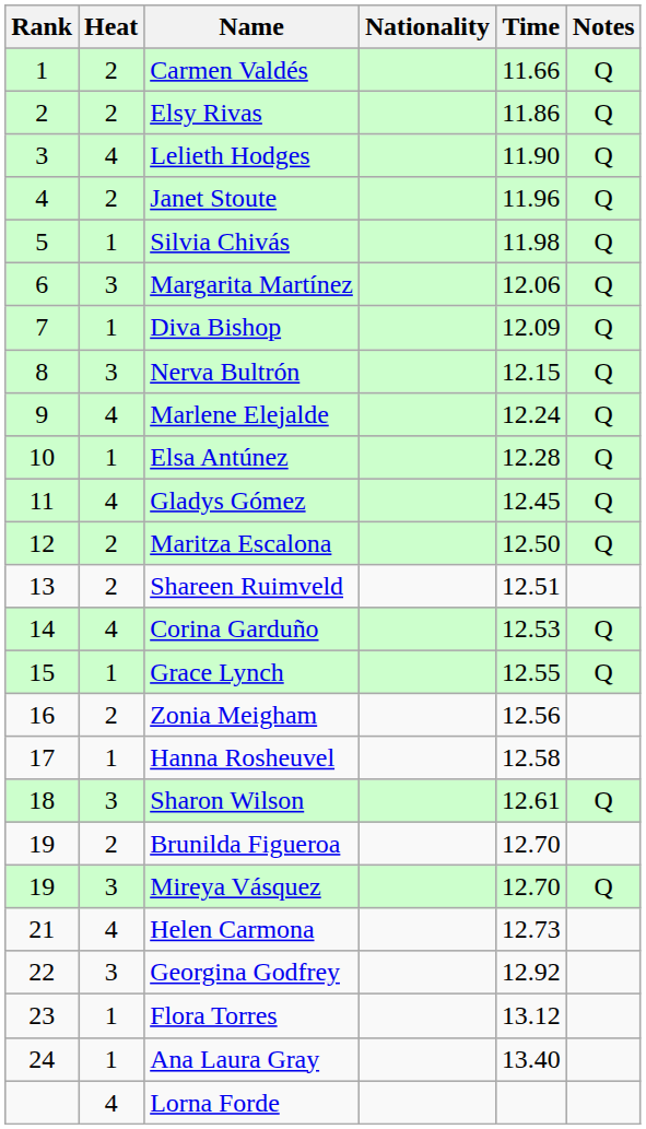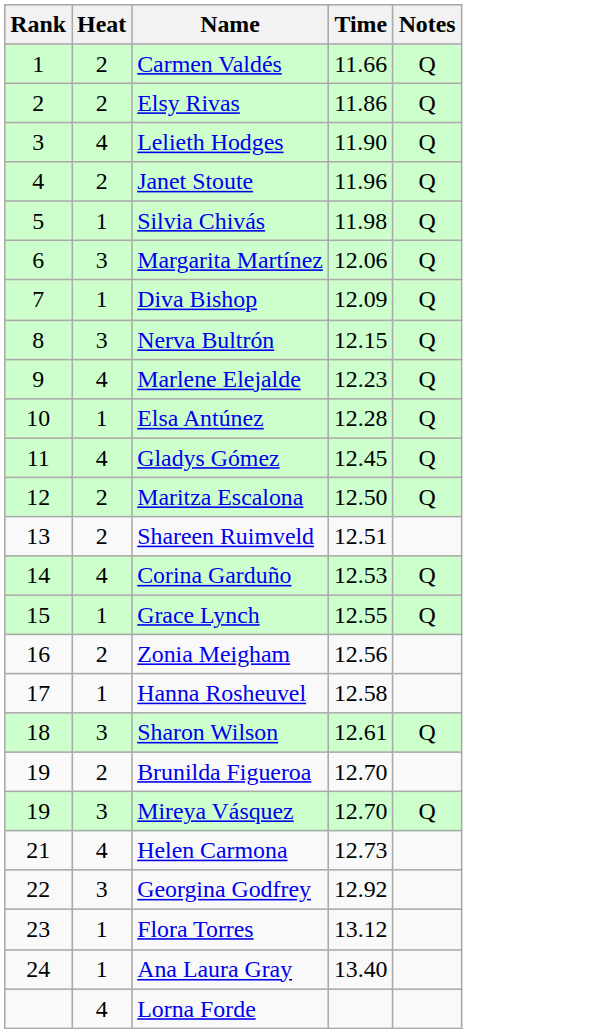- column: Nationality
Marlene Elejalde | Time: 12.24 -> 12.23
